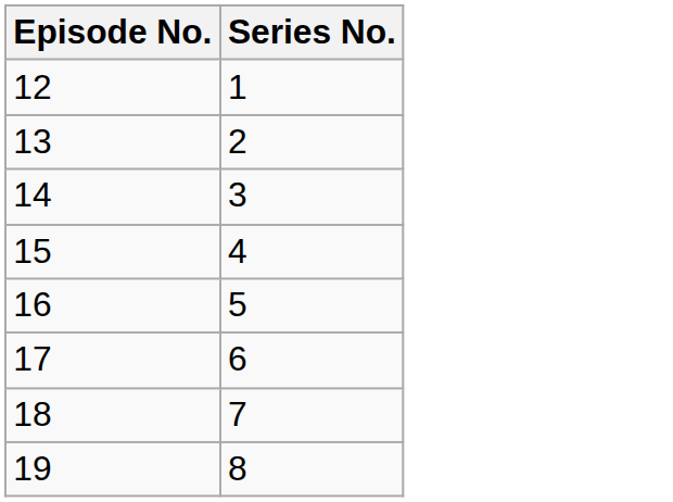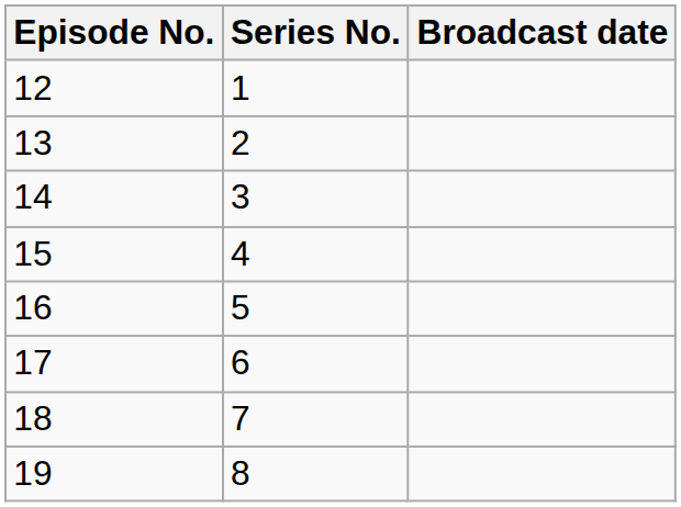+ column: Broadcast date
